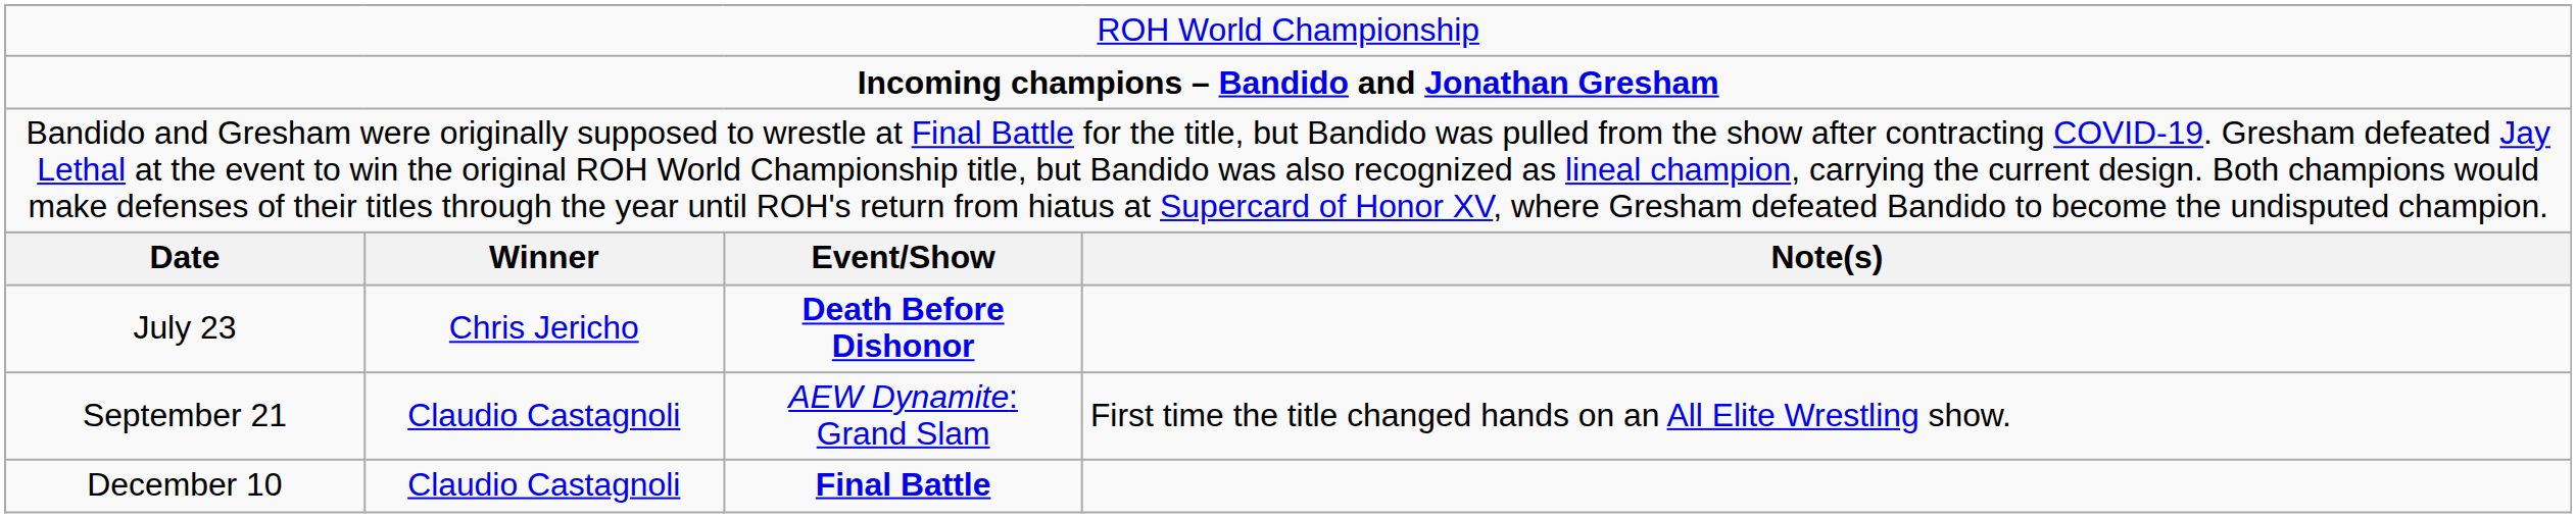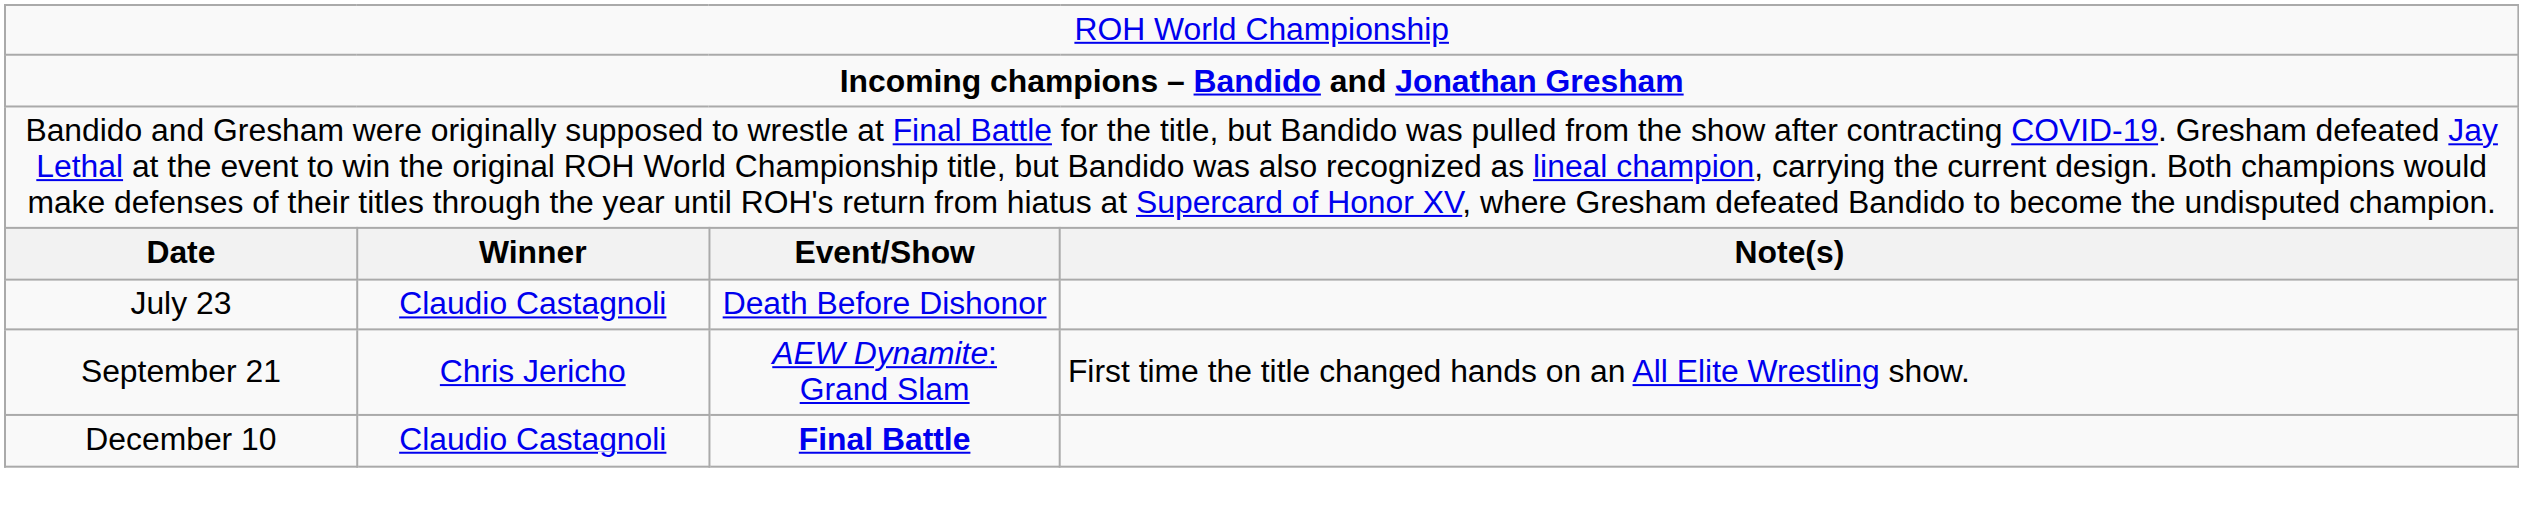July 23 | column 2: Chris Jericho -> Claudio Castagnoli
July 23 | column 3: bold -> normal
September 21 | column 2: Claudio Castagnoli -> Chris Jericho
